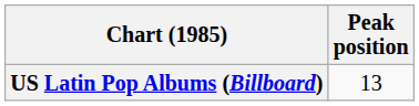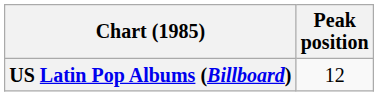US Latin Pop Albums (Billboard) | Peak position: 13 -> 12
